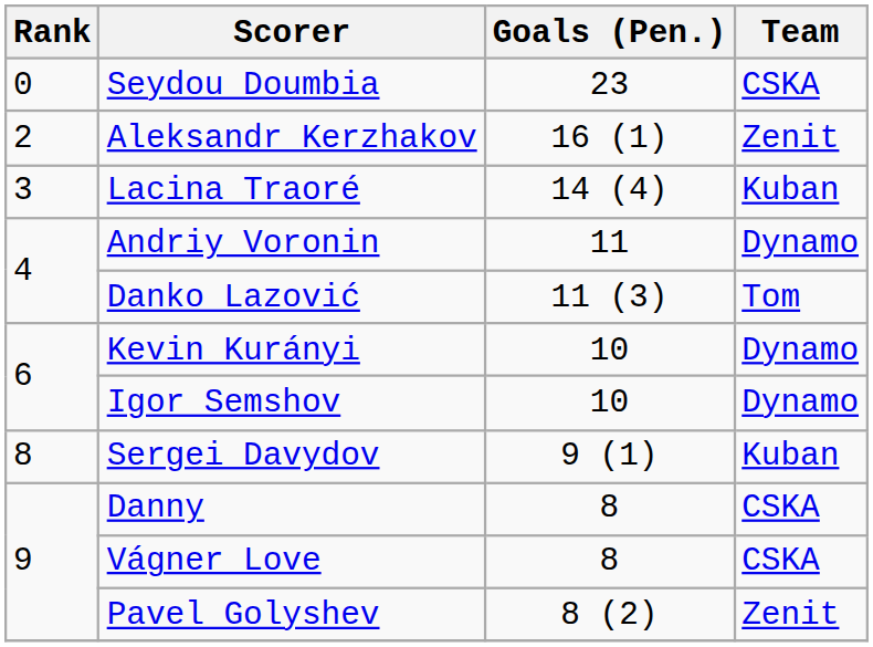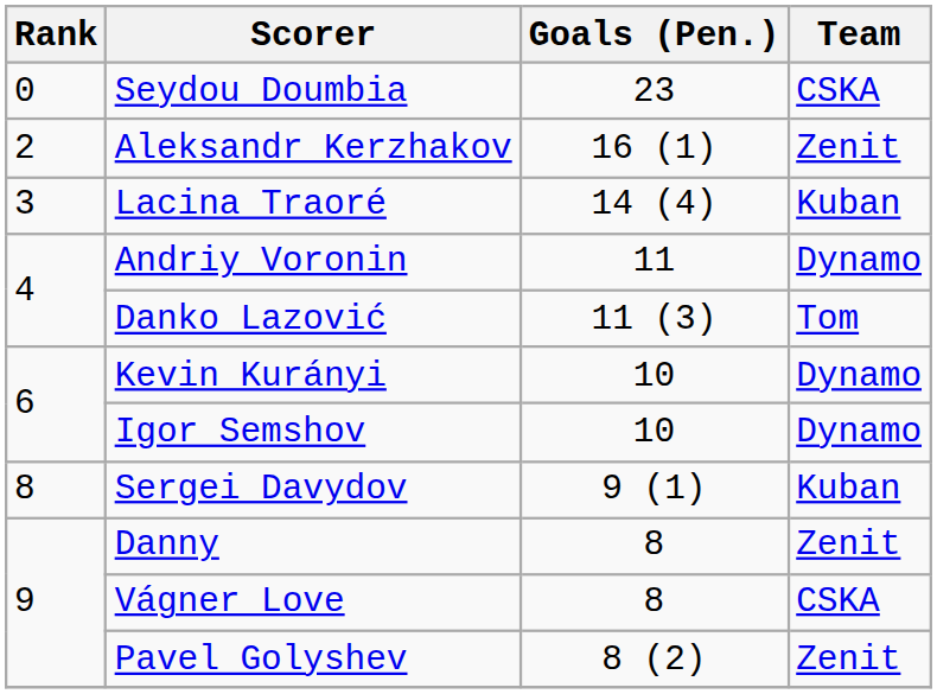Danny | Team: CSKA -> Zenit
